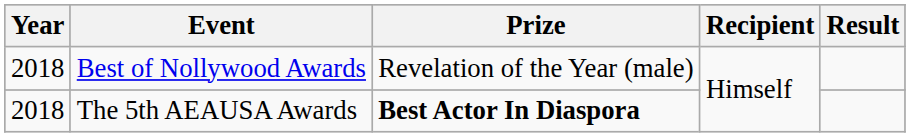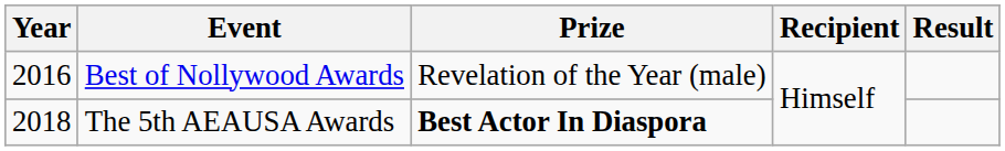Best of Nollywood Awards | Year: 2018 -> 2016
